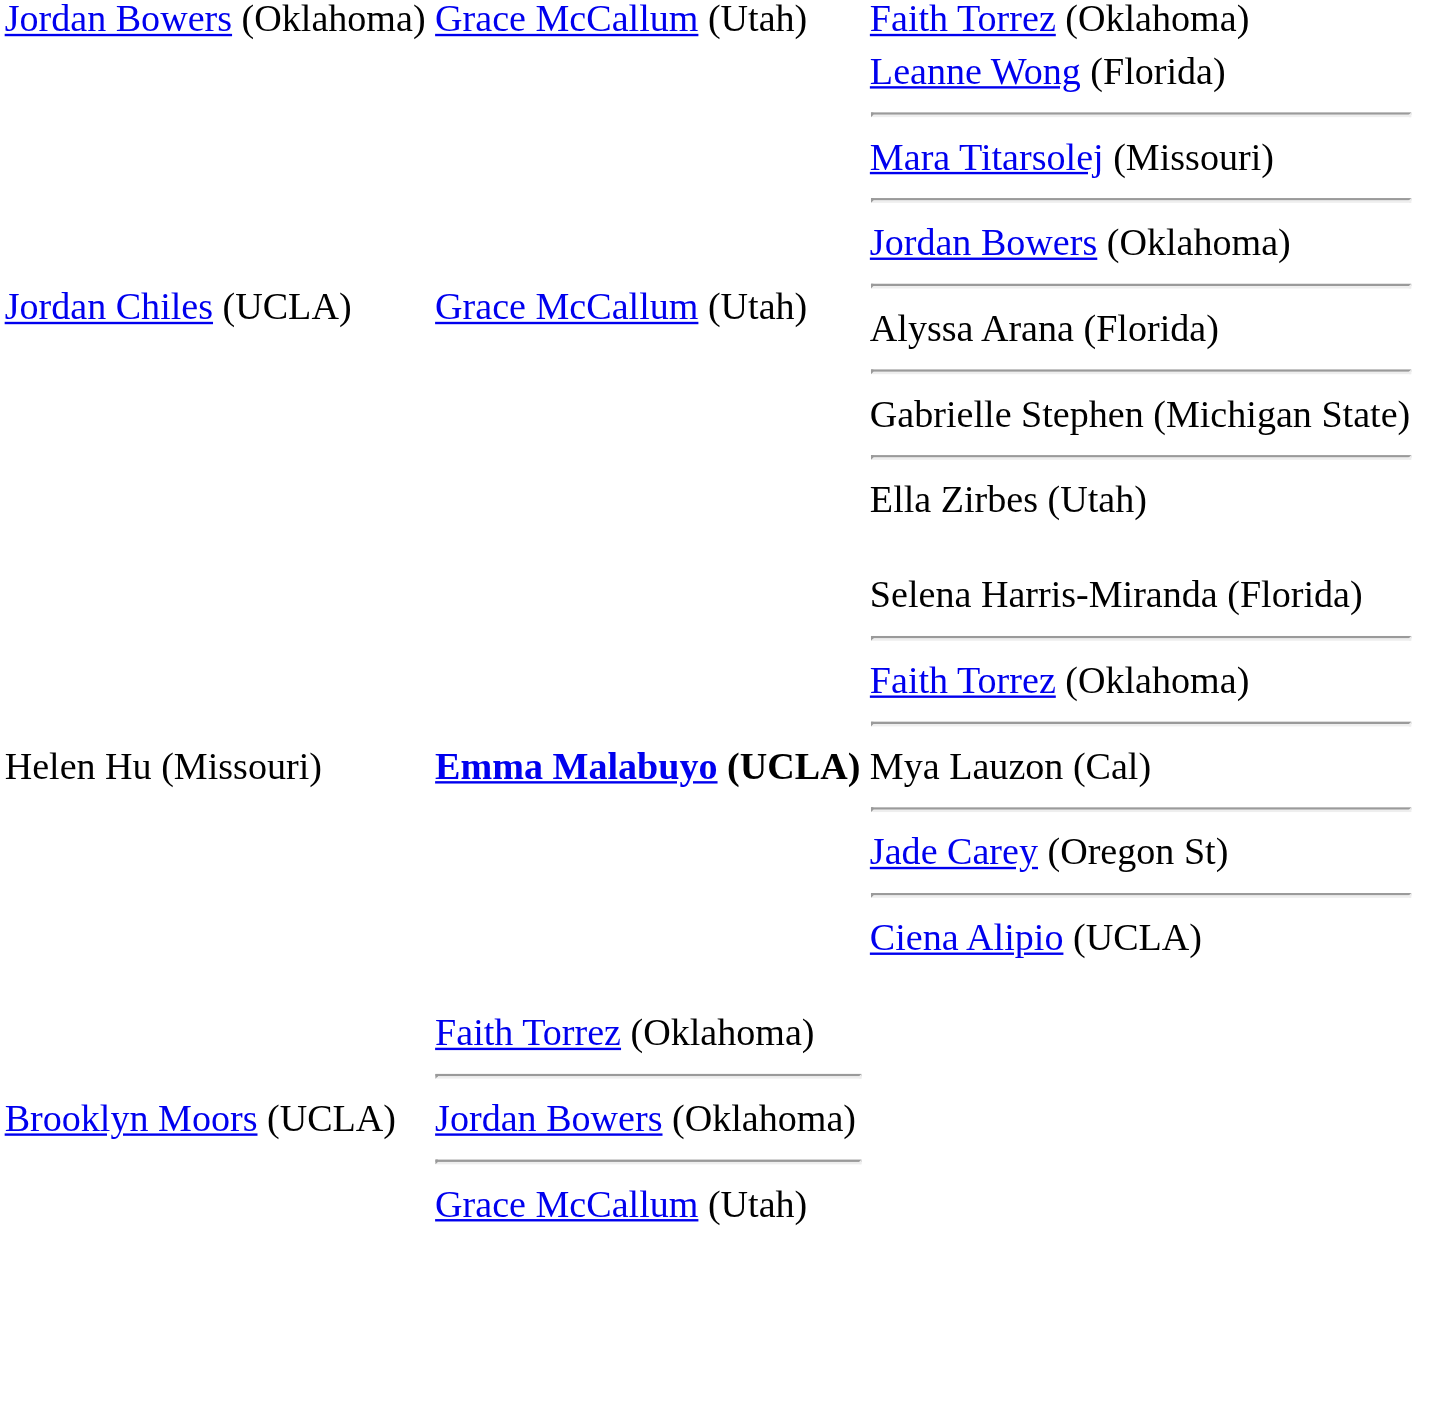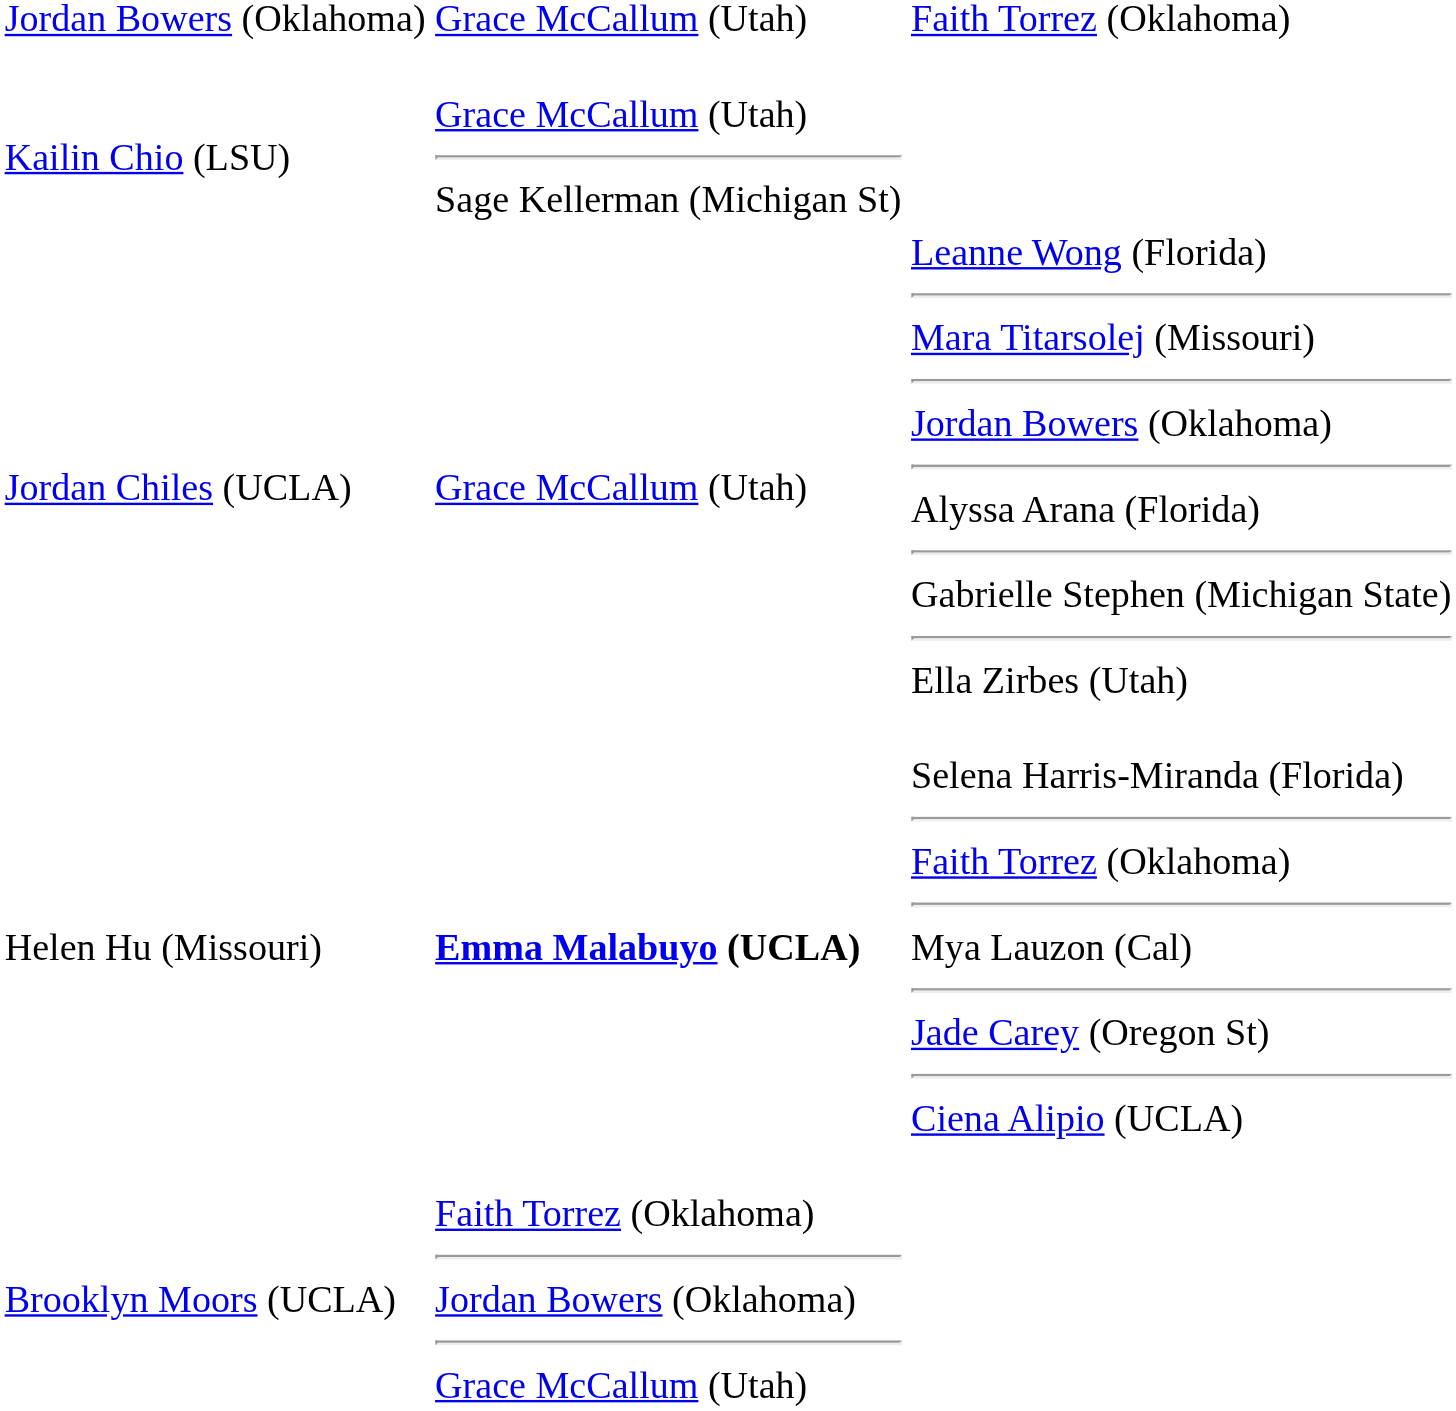+ row: Kailin Chio (LSU) | Grace McCallum (Utah) Sage Kellerman (Michigan St)
